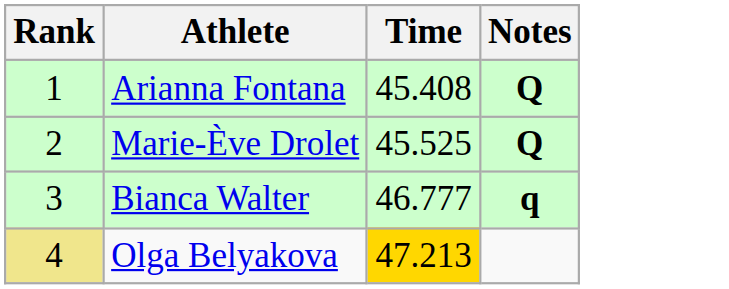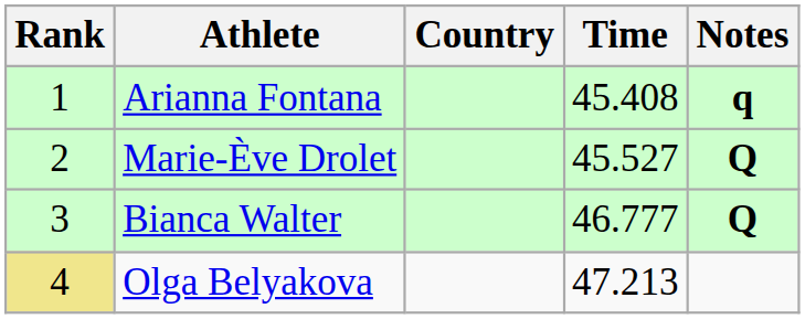+ column: Country
Arianna Fontana | Notes: Q -> q
Marie-Ève Drolet | Time: 45.525 -> 45.527
Bianca Walter | Notes: q -> Q
Olga Belyakova | Time: gold background -> no background
